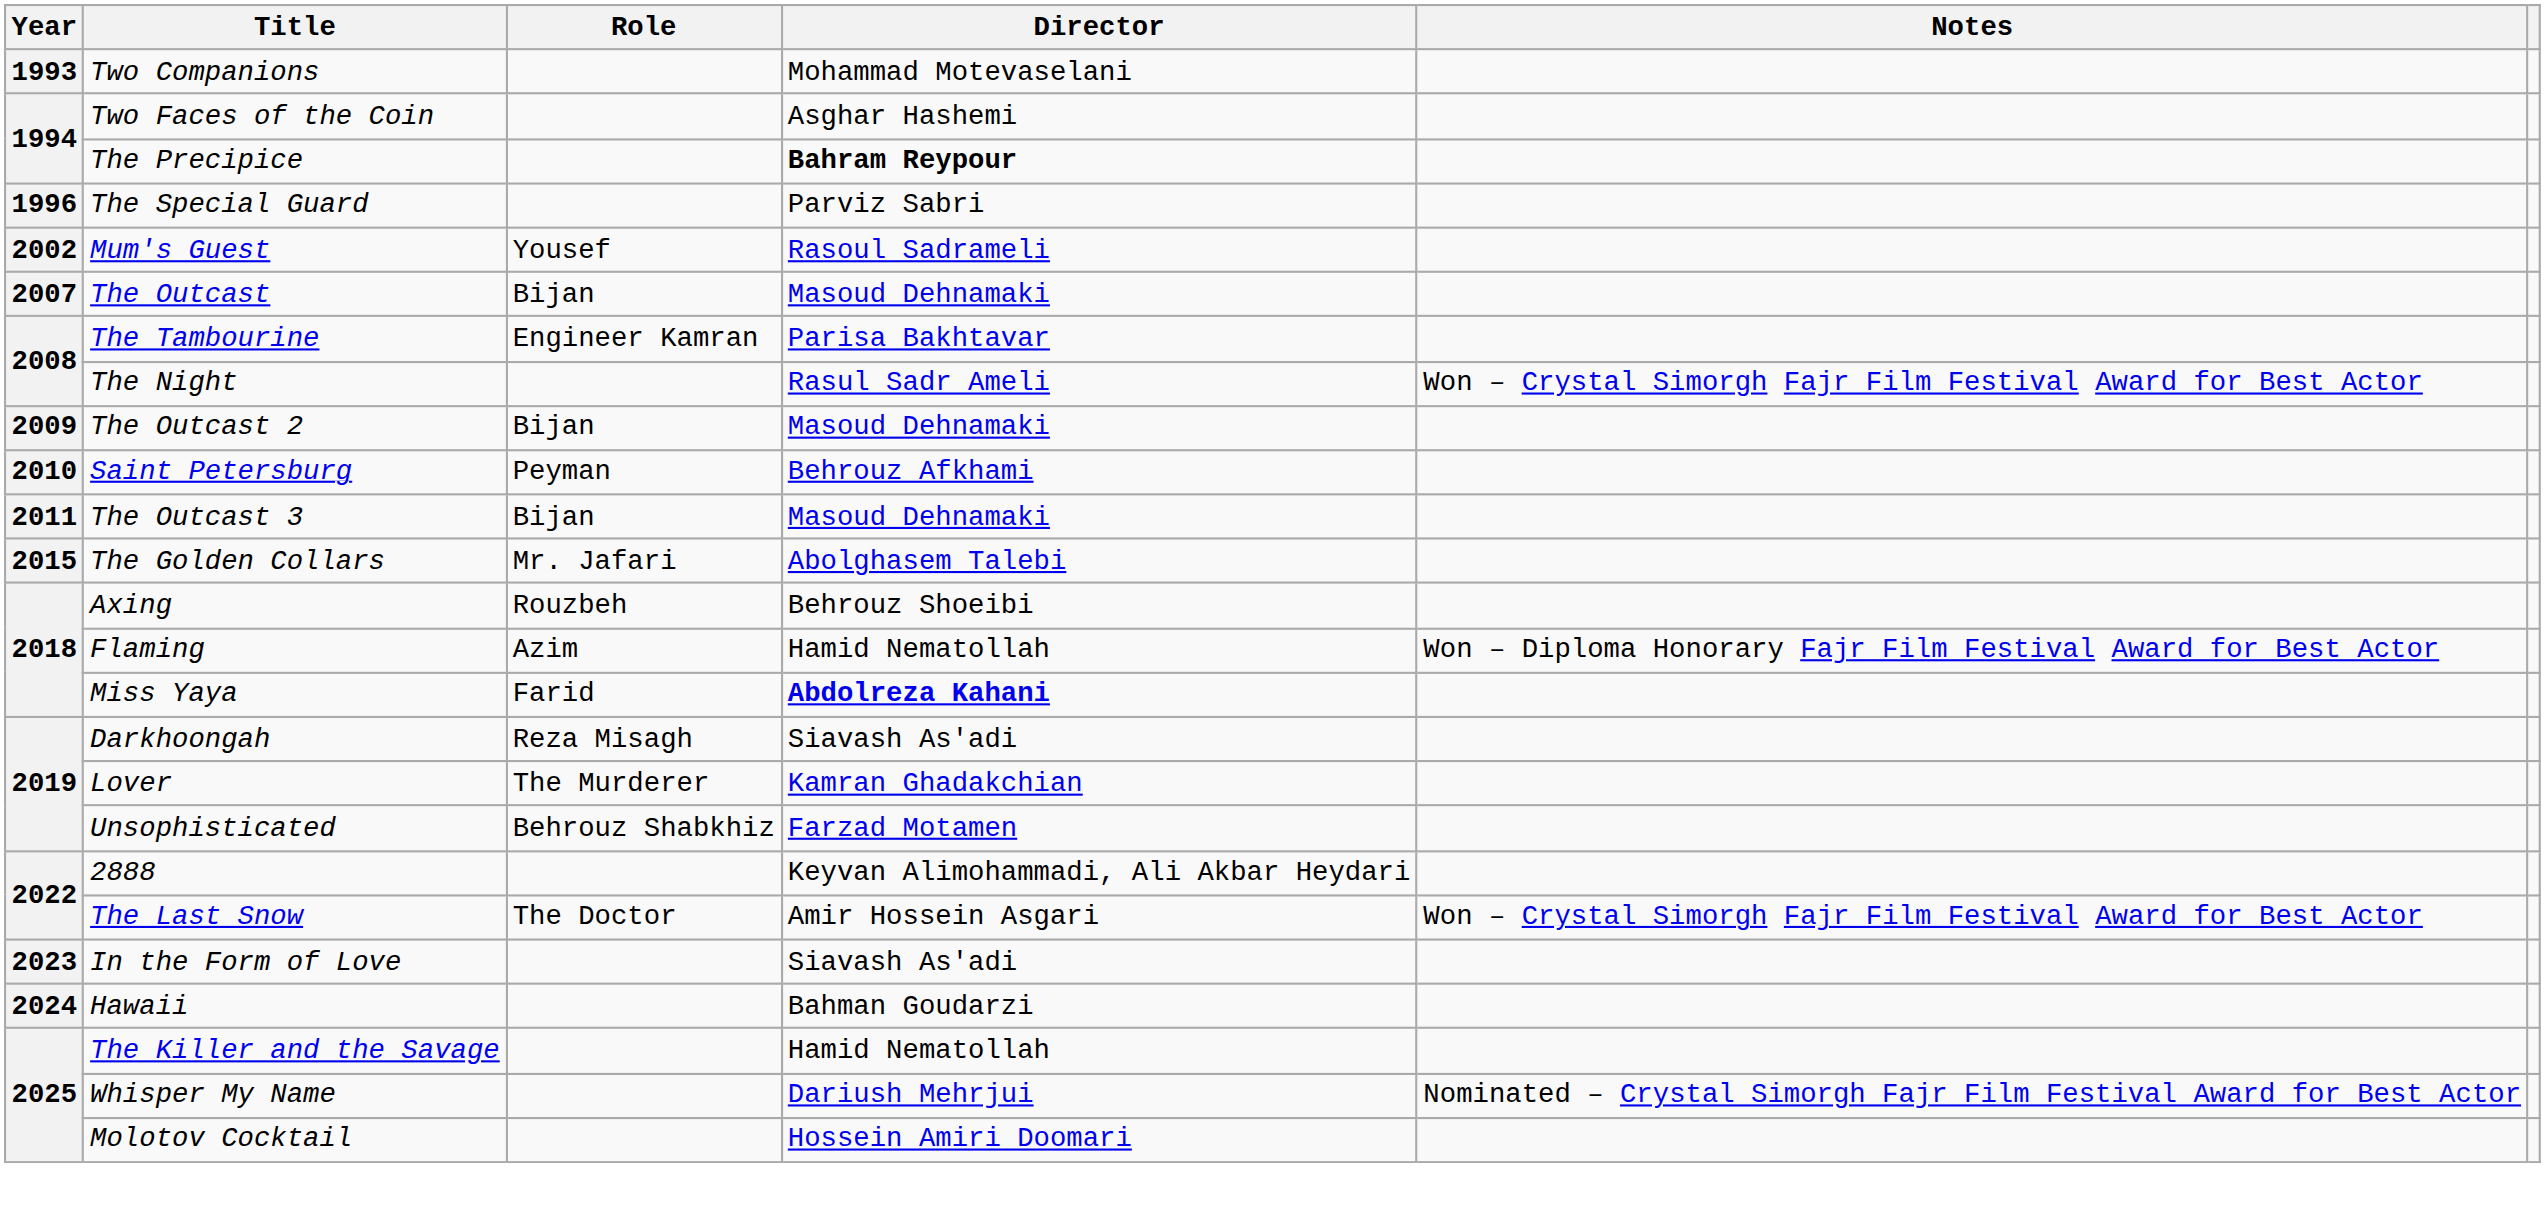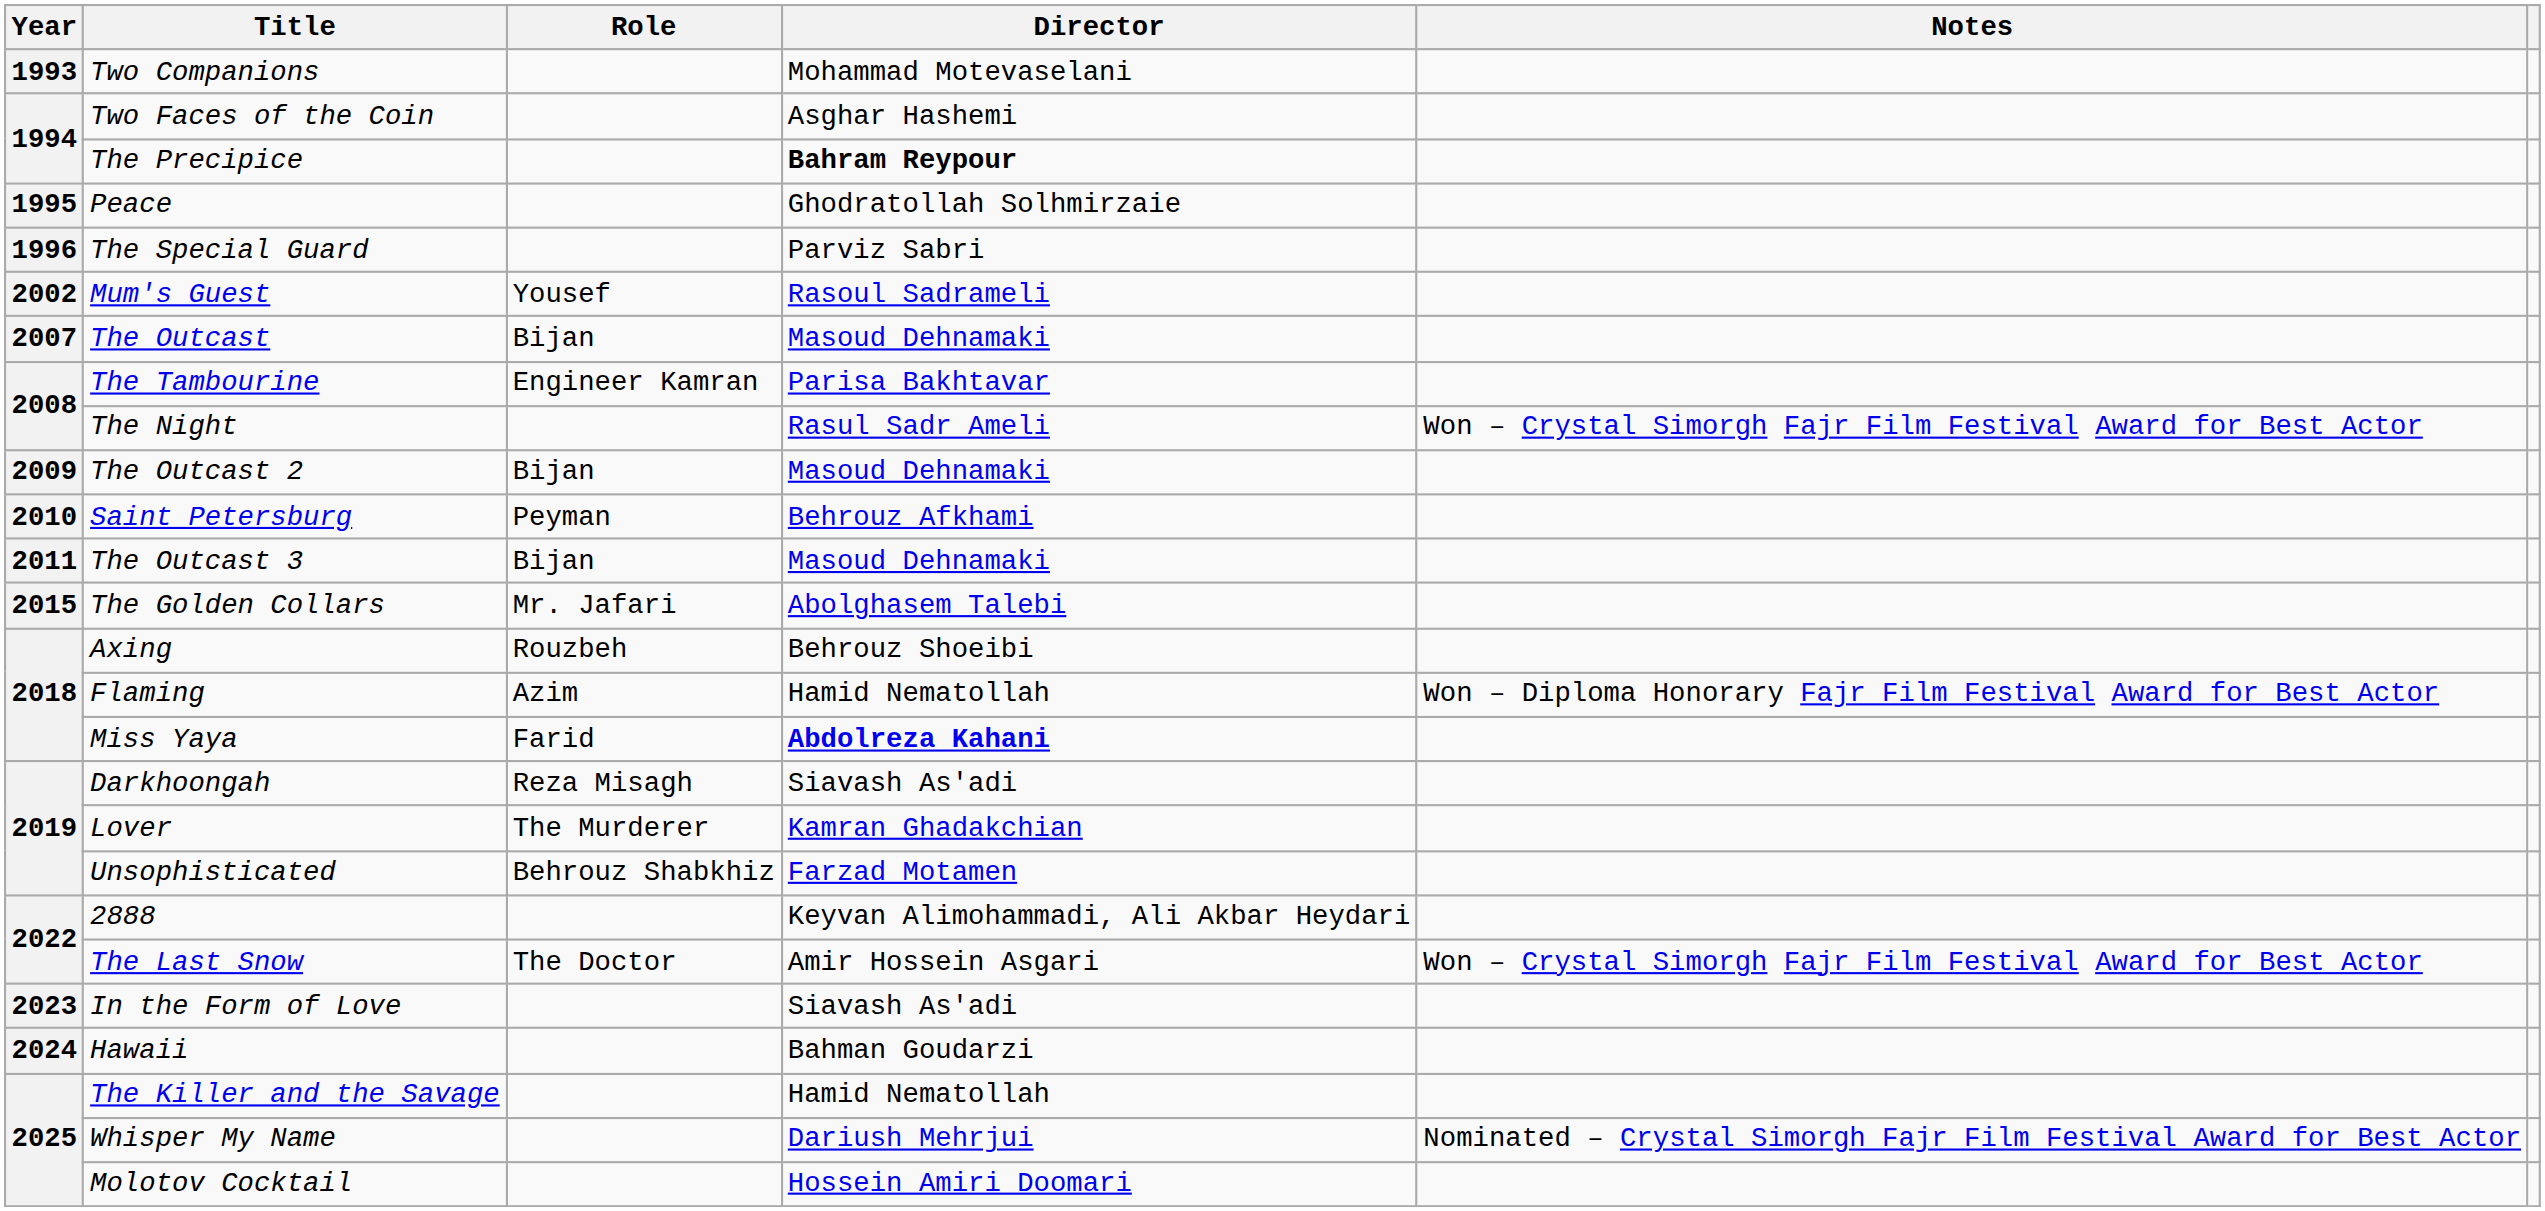+ row: 1995 | Peace | Ghodratollah Solhmirzaie
